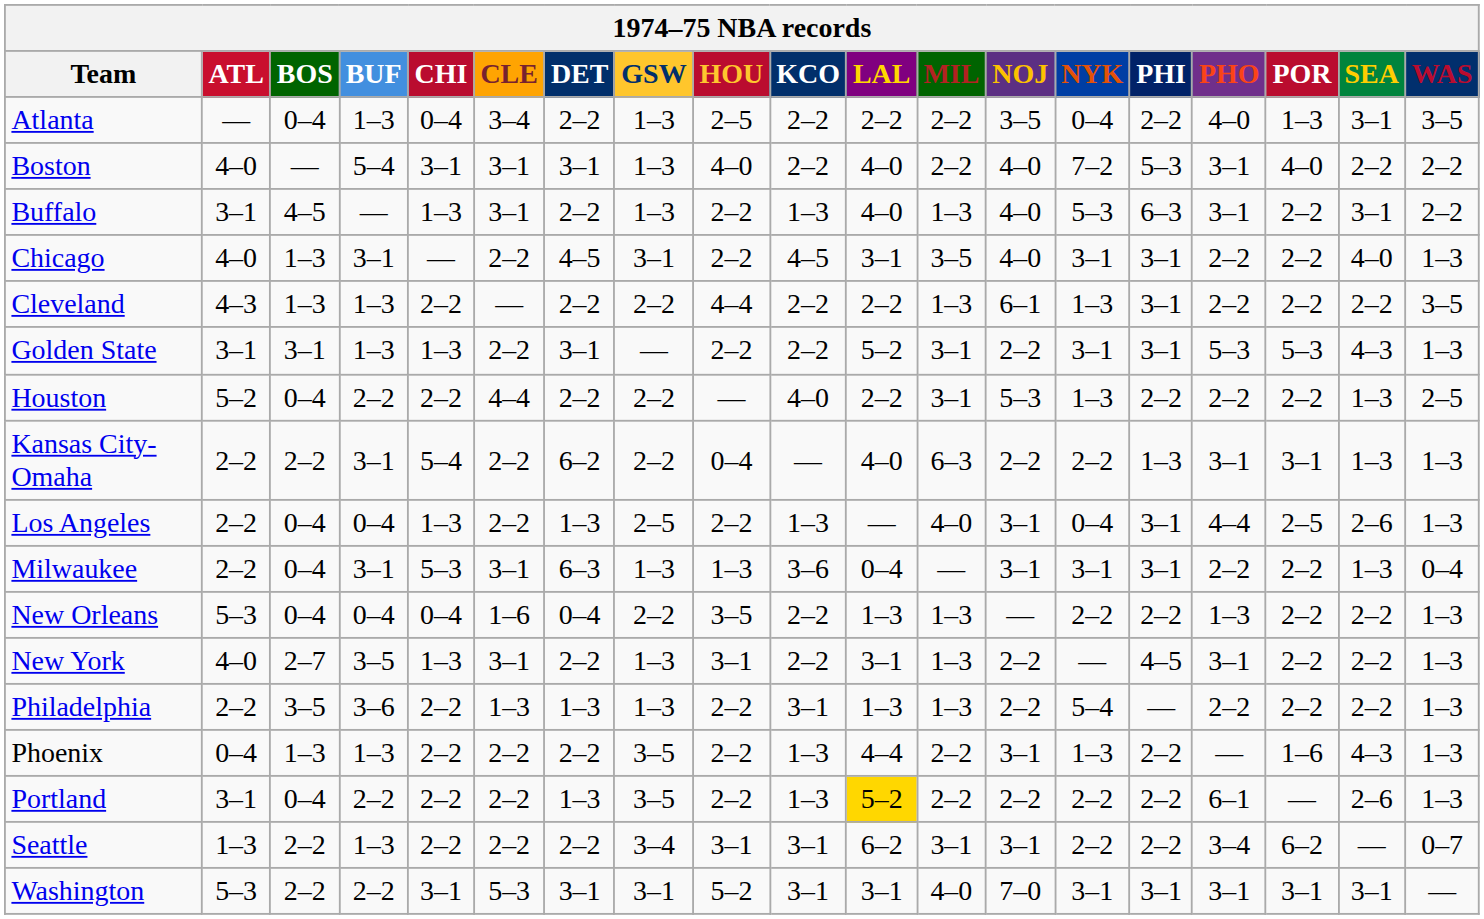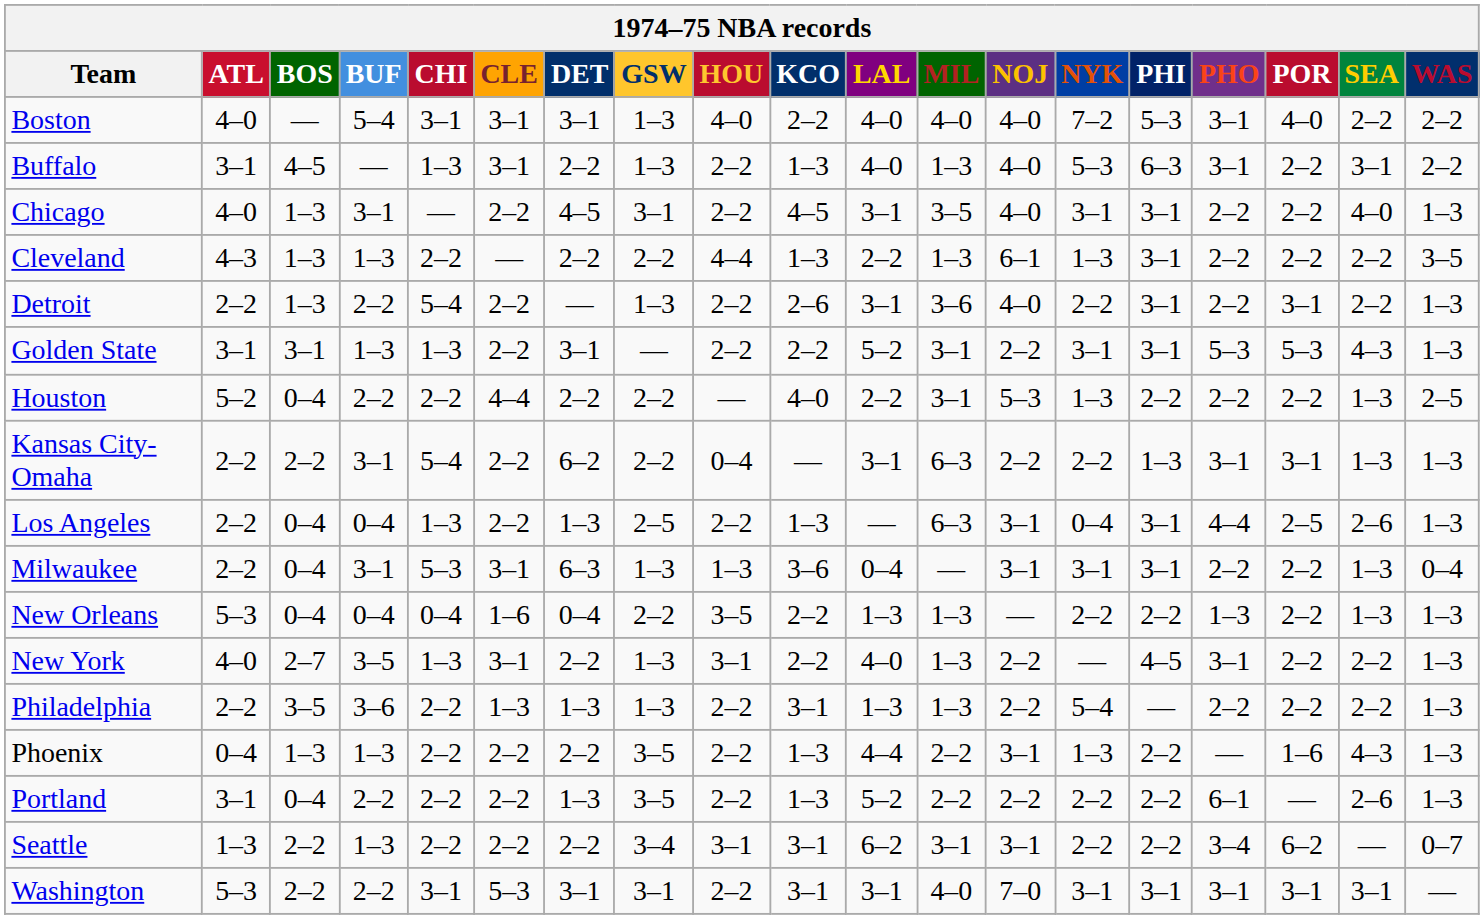- row: Atlanta | — | 0–4 | 1–3 | 0–4 | 3–4 | 2–2 | 1–3 | 2–5 | 2–2 | 2–2 | 2–2 | 3–5 | 0–4 | 2–2 | 4–0 | 1–3 | 3–1 | 3–5
Boston | MIL: 2–2 -> 4–0
Cleveland | KCO: 2–2 -> 1–3
+ row: Detroit | 2–2 | 1–3 | 2–2 | 5–4 | 2–2 | — | 1–3 | 2–2 | 2–6 | 3–1 | 3–6 | 4–0 | 2–2 | 3–1 | 2–2 | 3–1 | 2–2 | 1–3
Kansas City-Omaha | LAL: 4–0 -> 3–1
Los Angeles | MIL: 4–0 -> 6–3
New Orleans | SEA: 2–2 -> 1–3
New York | LAL: 3–1 -> 4–0
Portland | LAL: gold background -> no background
Washington | HOU: 5–2 -> 2–2
